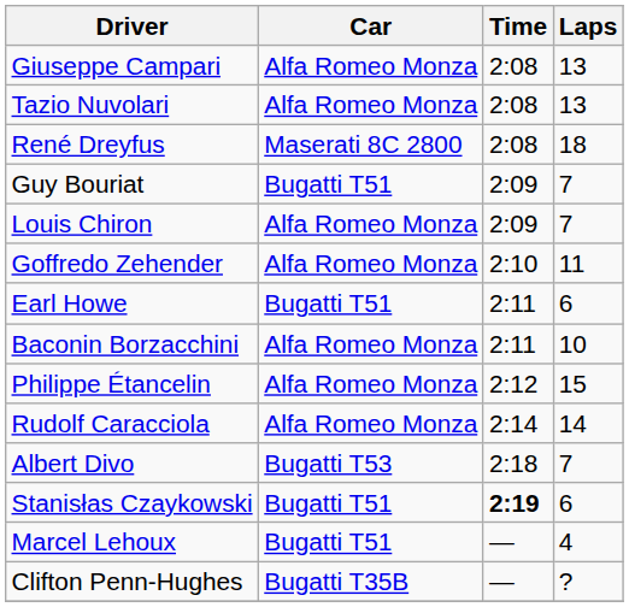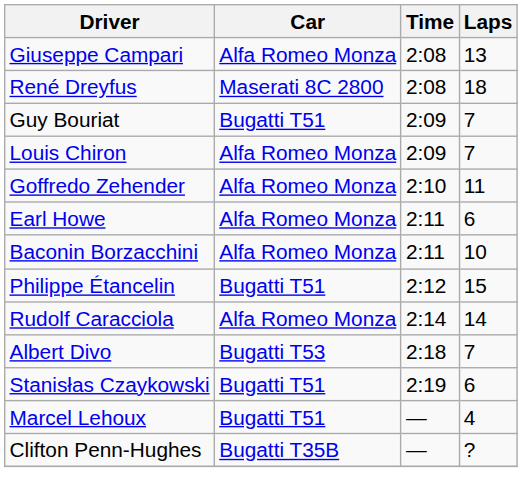- row: Tazio Nuvolari | Alfa Romeo Monza | 2:08 | 13
Earl Howe | Car: Bugatti T51 -> Alfa Romeo Monza
Philippe Étancelin | Car: Alfa Romeo Monza -> Bugatti T51
Stanisłas Czaykowski | Time: bold -> normal
